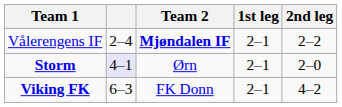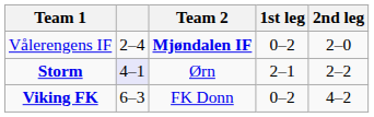Vålerengens IF | 1st leg: 2–1 -> 0–2
Vålerengens IF | 2nd leg: 2–2 -> 2–0
Storm | 2nd leg: 2–0 -> 2–2
Viking FK | 1st leg: 2–1 -> 0–2
